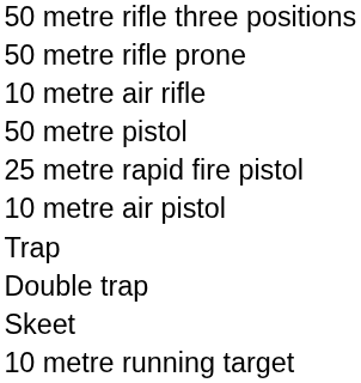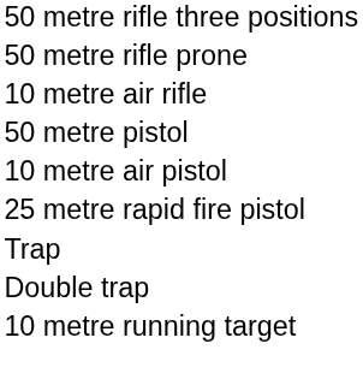rows swapped: 25 metre rapid fire pistol <-> 10 metre air pistol
- row: Skeet
